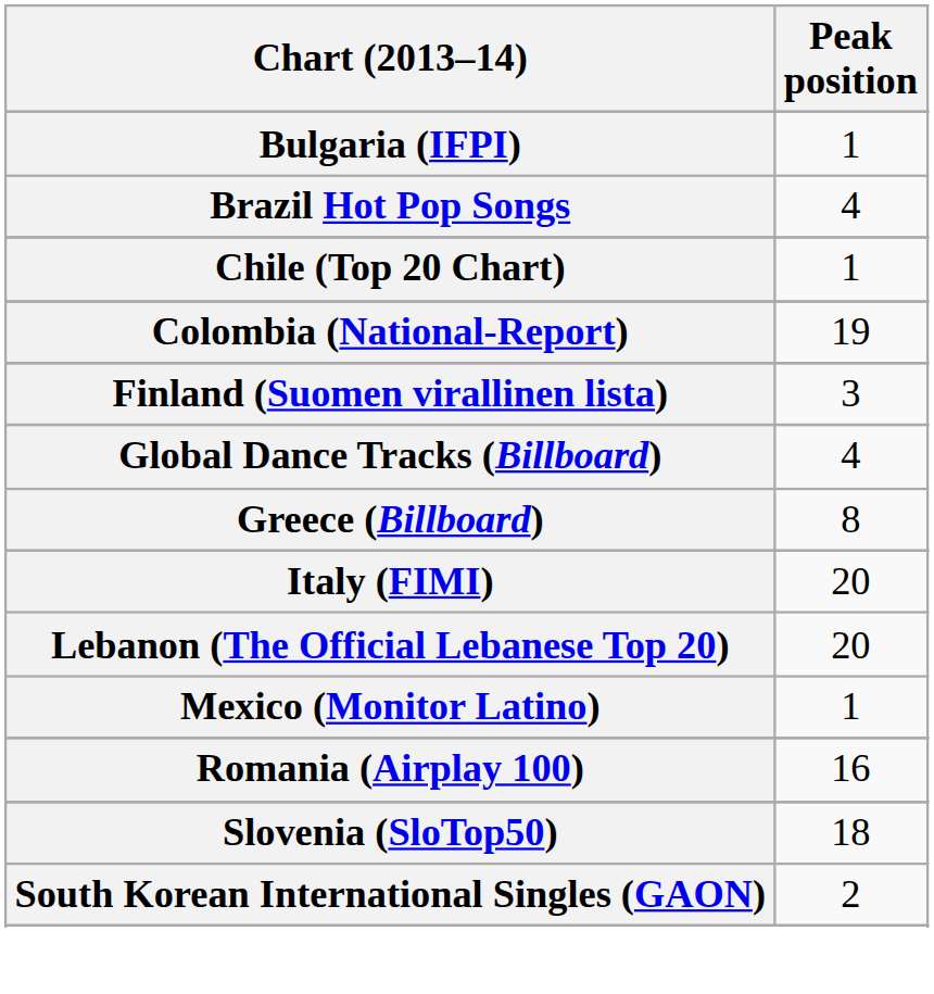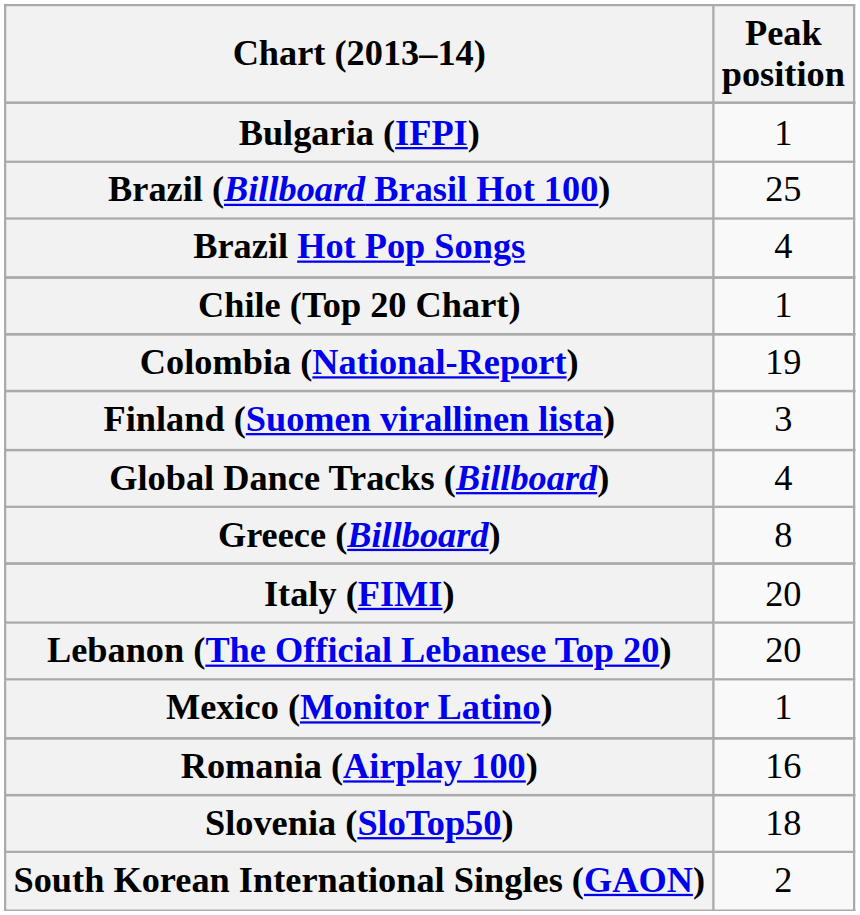+ row: Brazil (Billboard Brasil Hot 100) | 25
